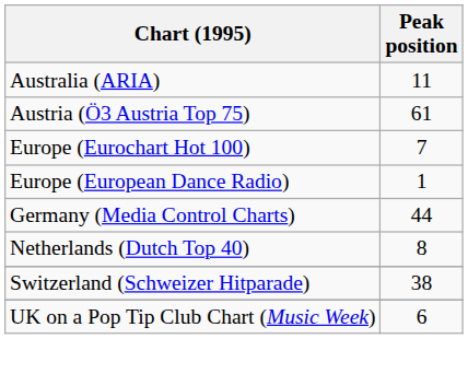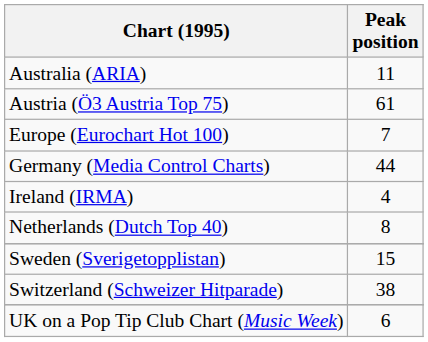- row: Europe (European Dance Radio) | 1
+ row: Ireland (IRMA) | 4
+ row: Sweden (Sverigetopplistan) | 15
